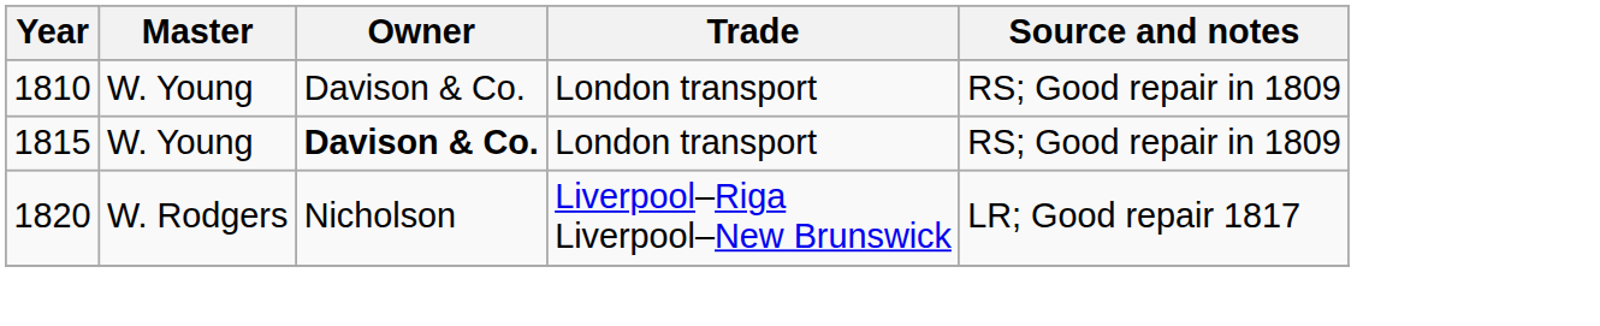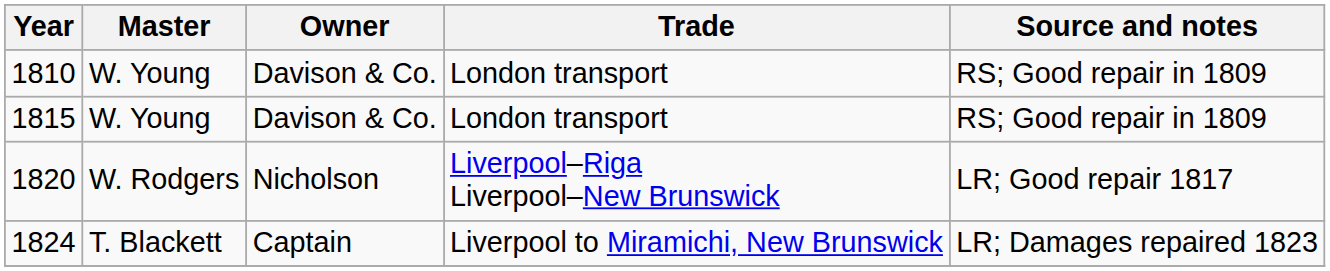1815 | Owner: bold -> normal
+ row: 1824 | T. Blackett | Captain | Liverpool to Miramichi, New Brunswick | LR; Damages repaired 1823
